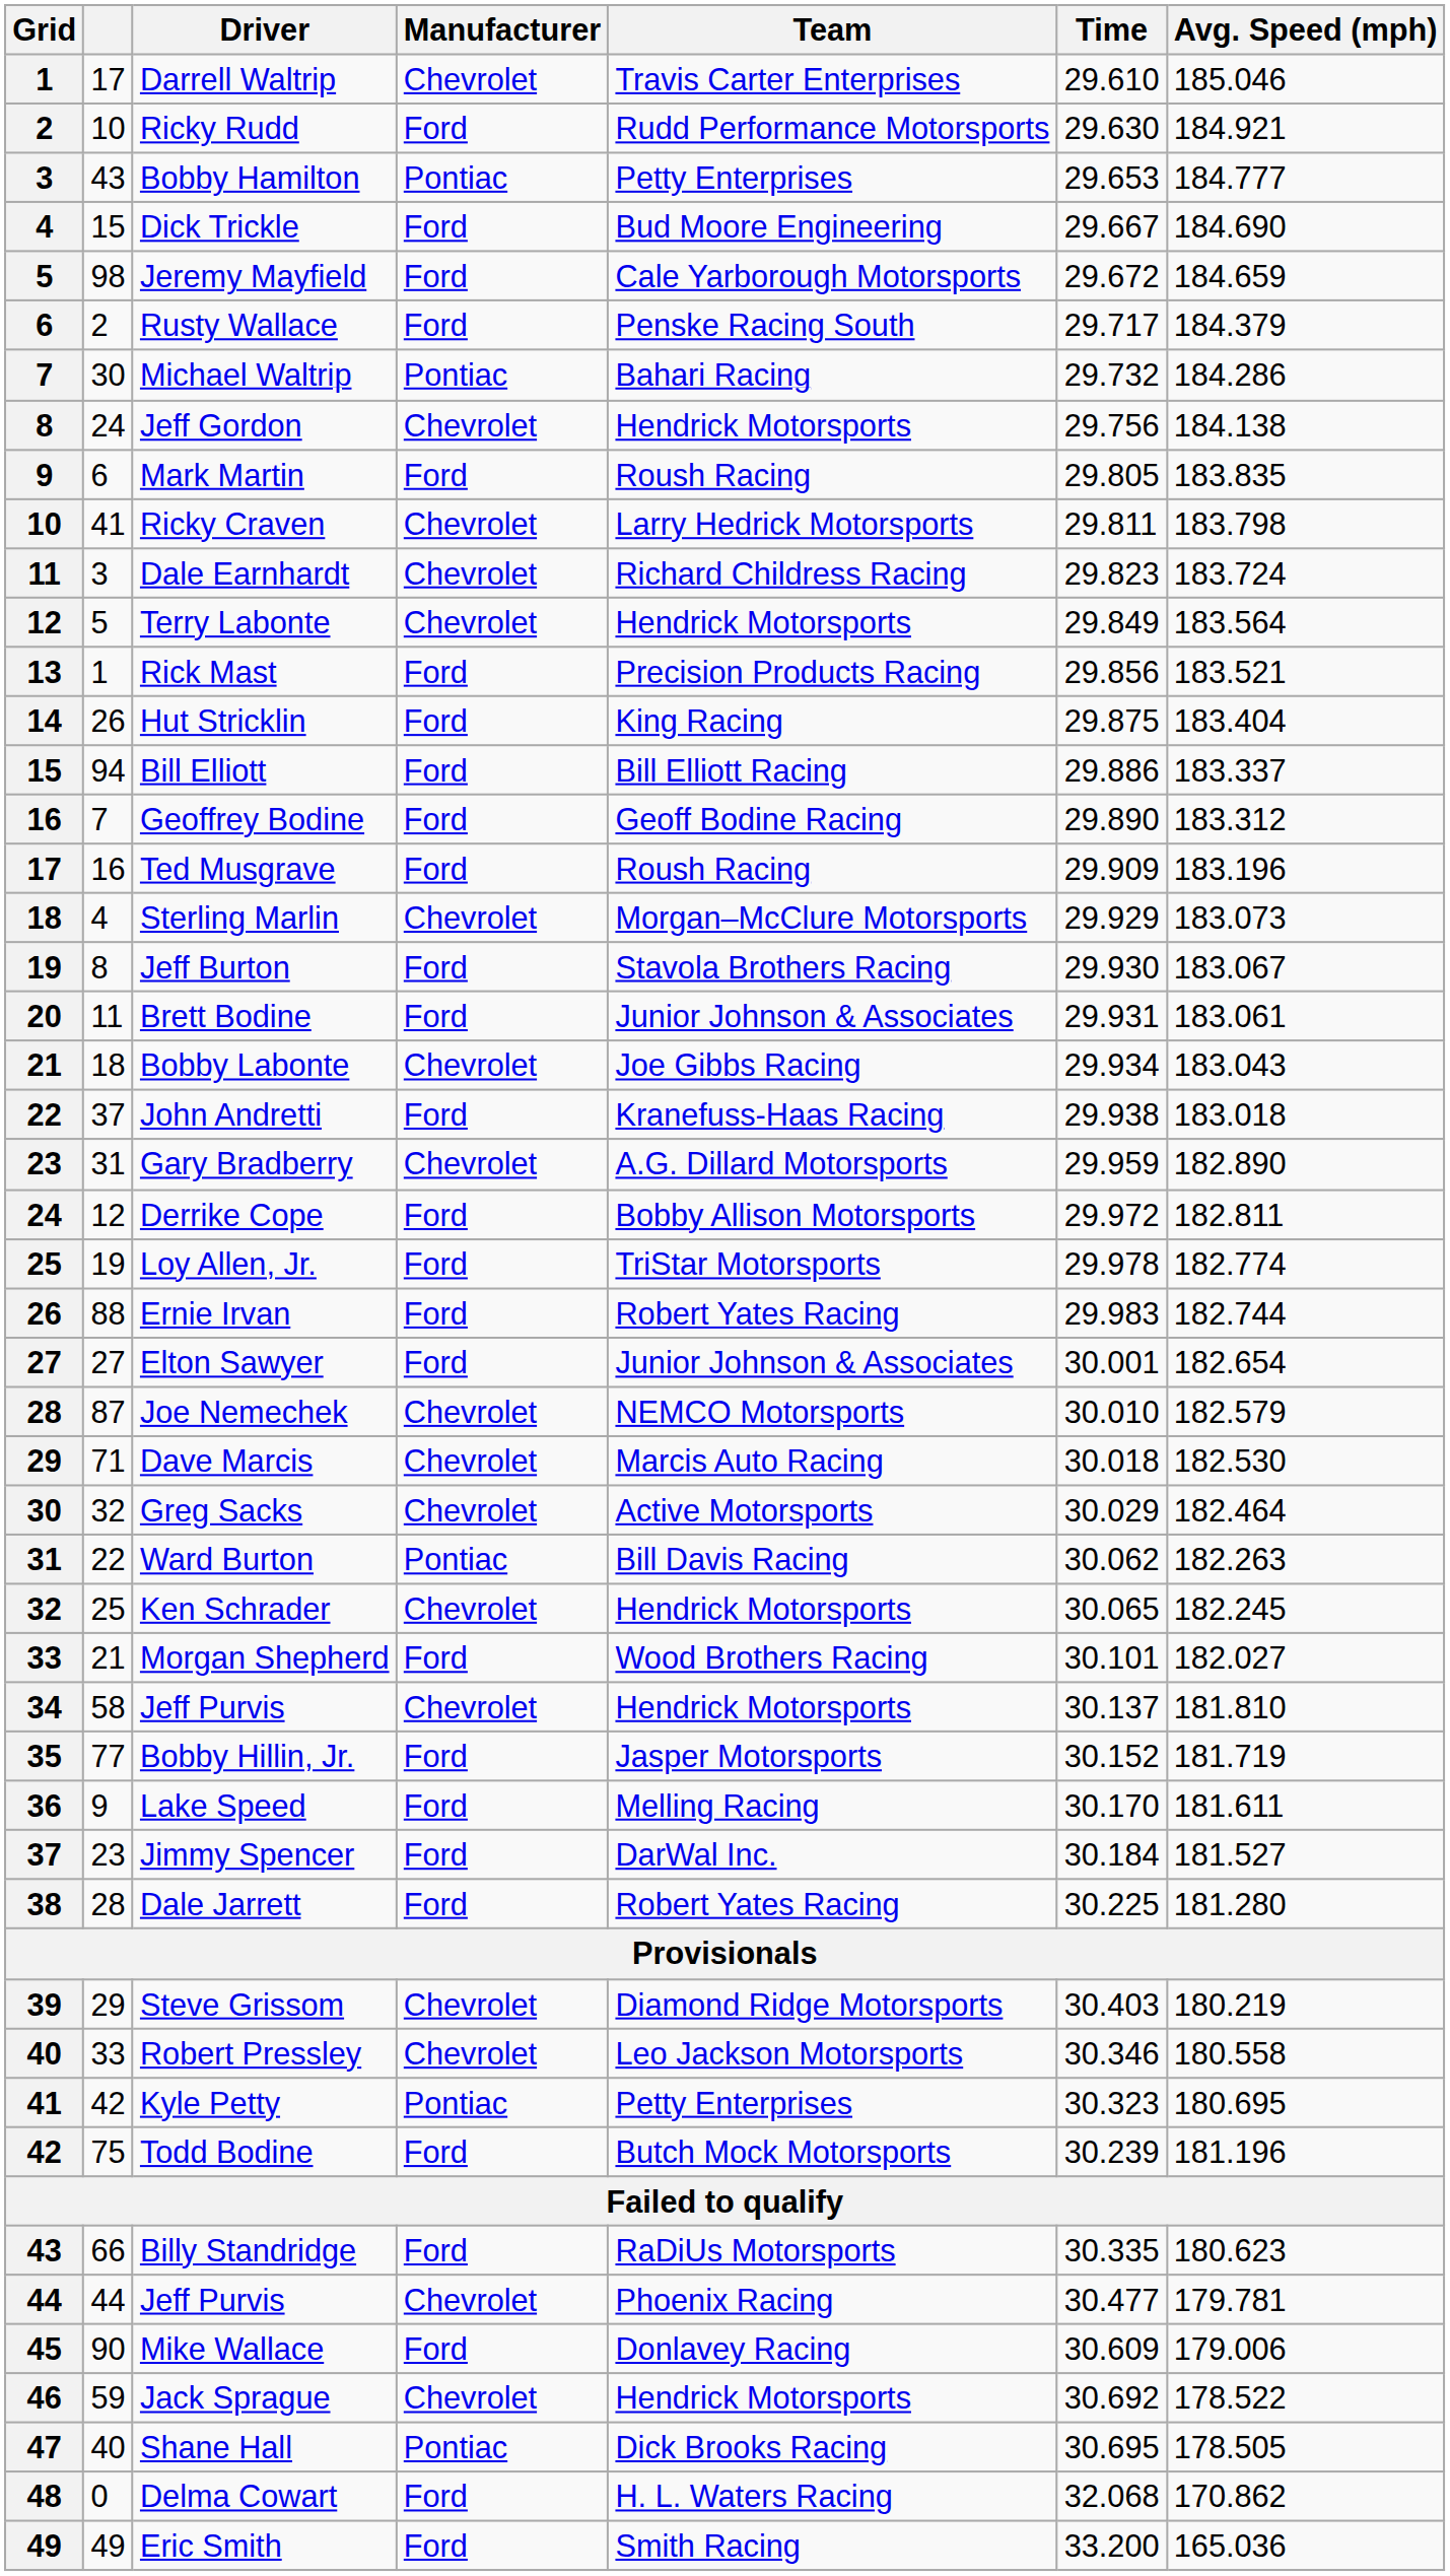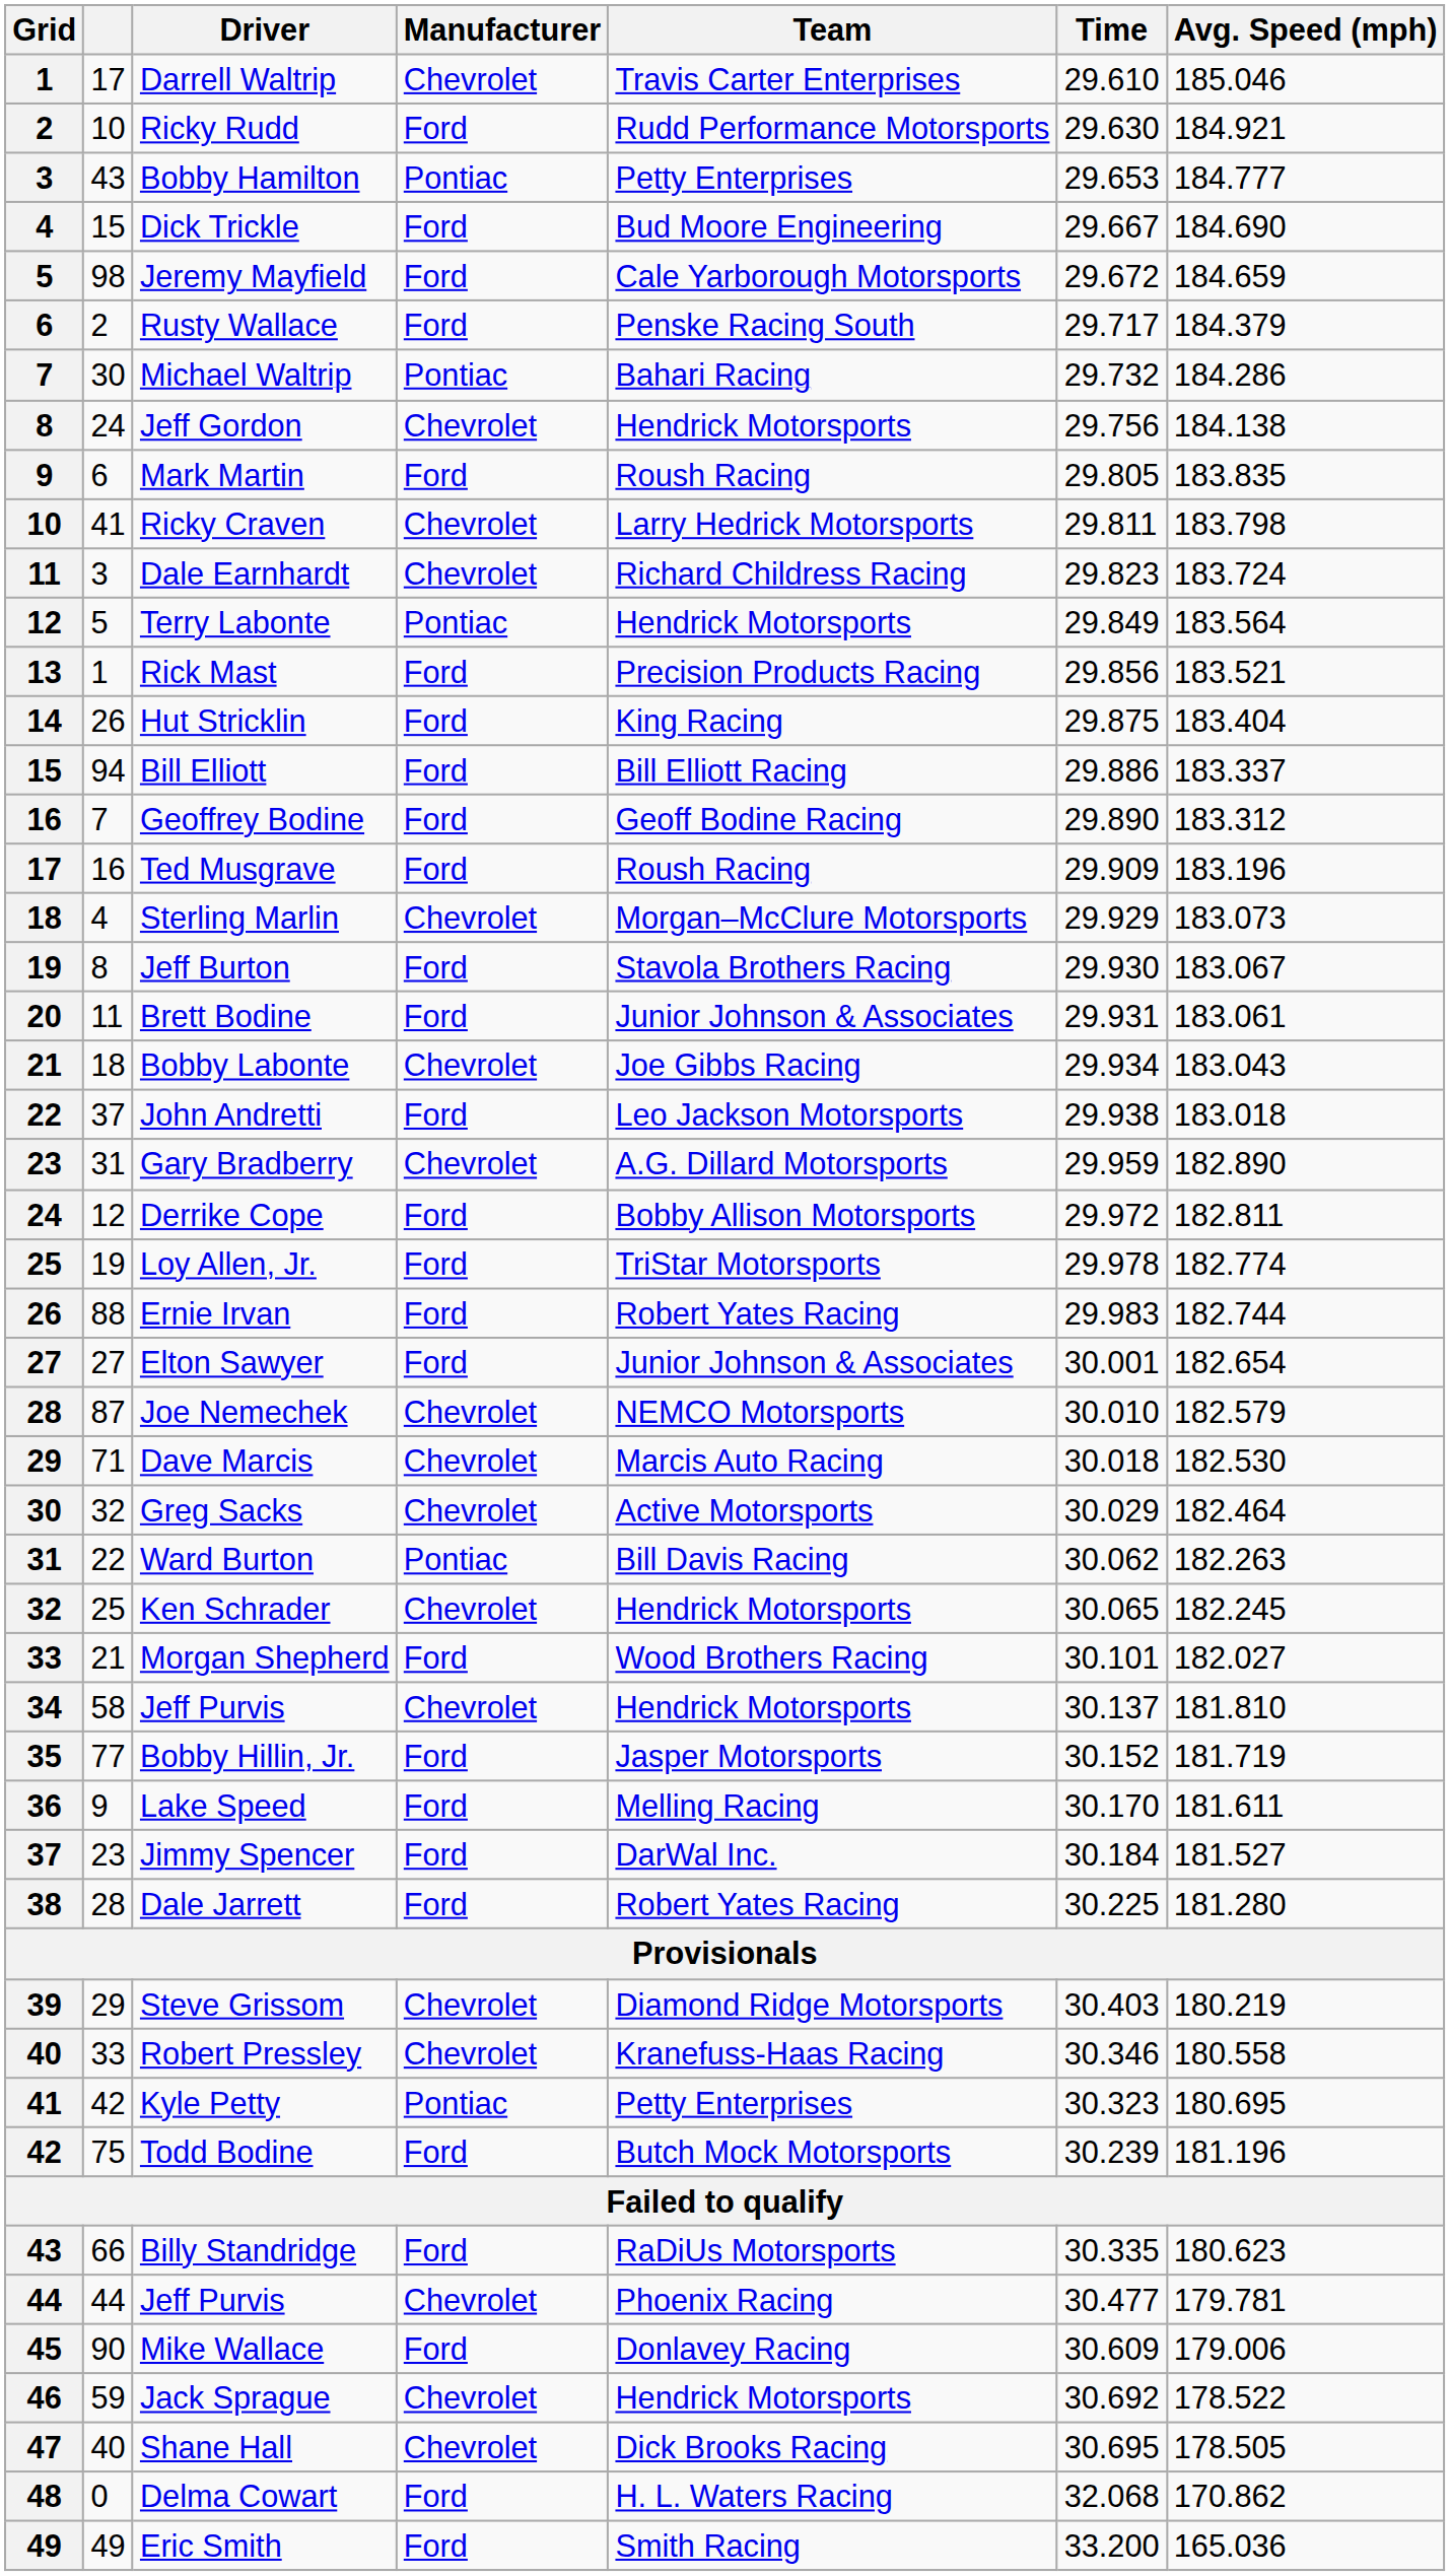Terry Labonte | Manufacturer: Chevrolet -> Pontiac
John Andretti | Team: Kranefuss-Haas Racing -> Leo Jackson Motorsports
Robert Pressley | Team: Leo Jackson Motorsports -> Kranefuss-Haas Racing
Shane Hall | Manufacturer: Pontiac -> Chevrolet
